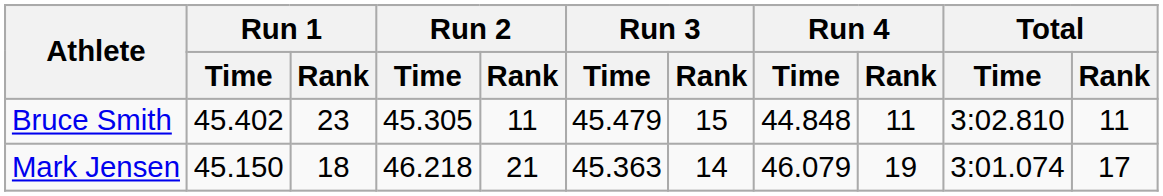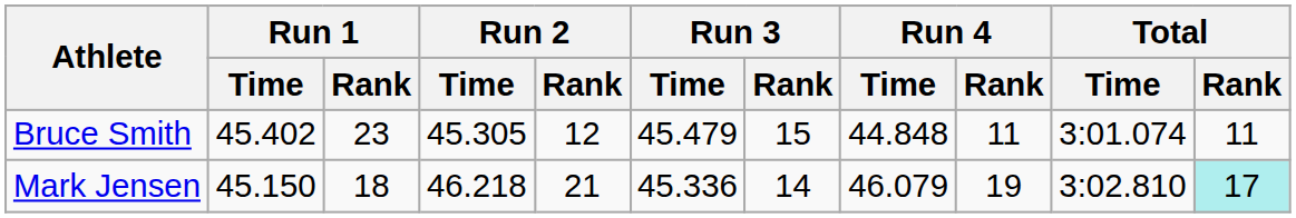Bruce Smith | Run 2 / Rank: 11 -> 12
Bruce Smith | Total / Time: 3:02.810 -> 3:01.074
Mark Jensen | Run 3 / Time: 45.363 -> 45.336
Mark Jensen | Total / Time: 3:01.074 -> 3:02.810
Mark Jensen | Total / Rank: no background -> paleturquoise background
